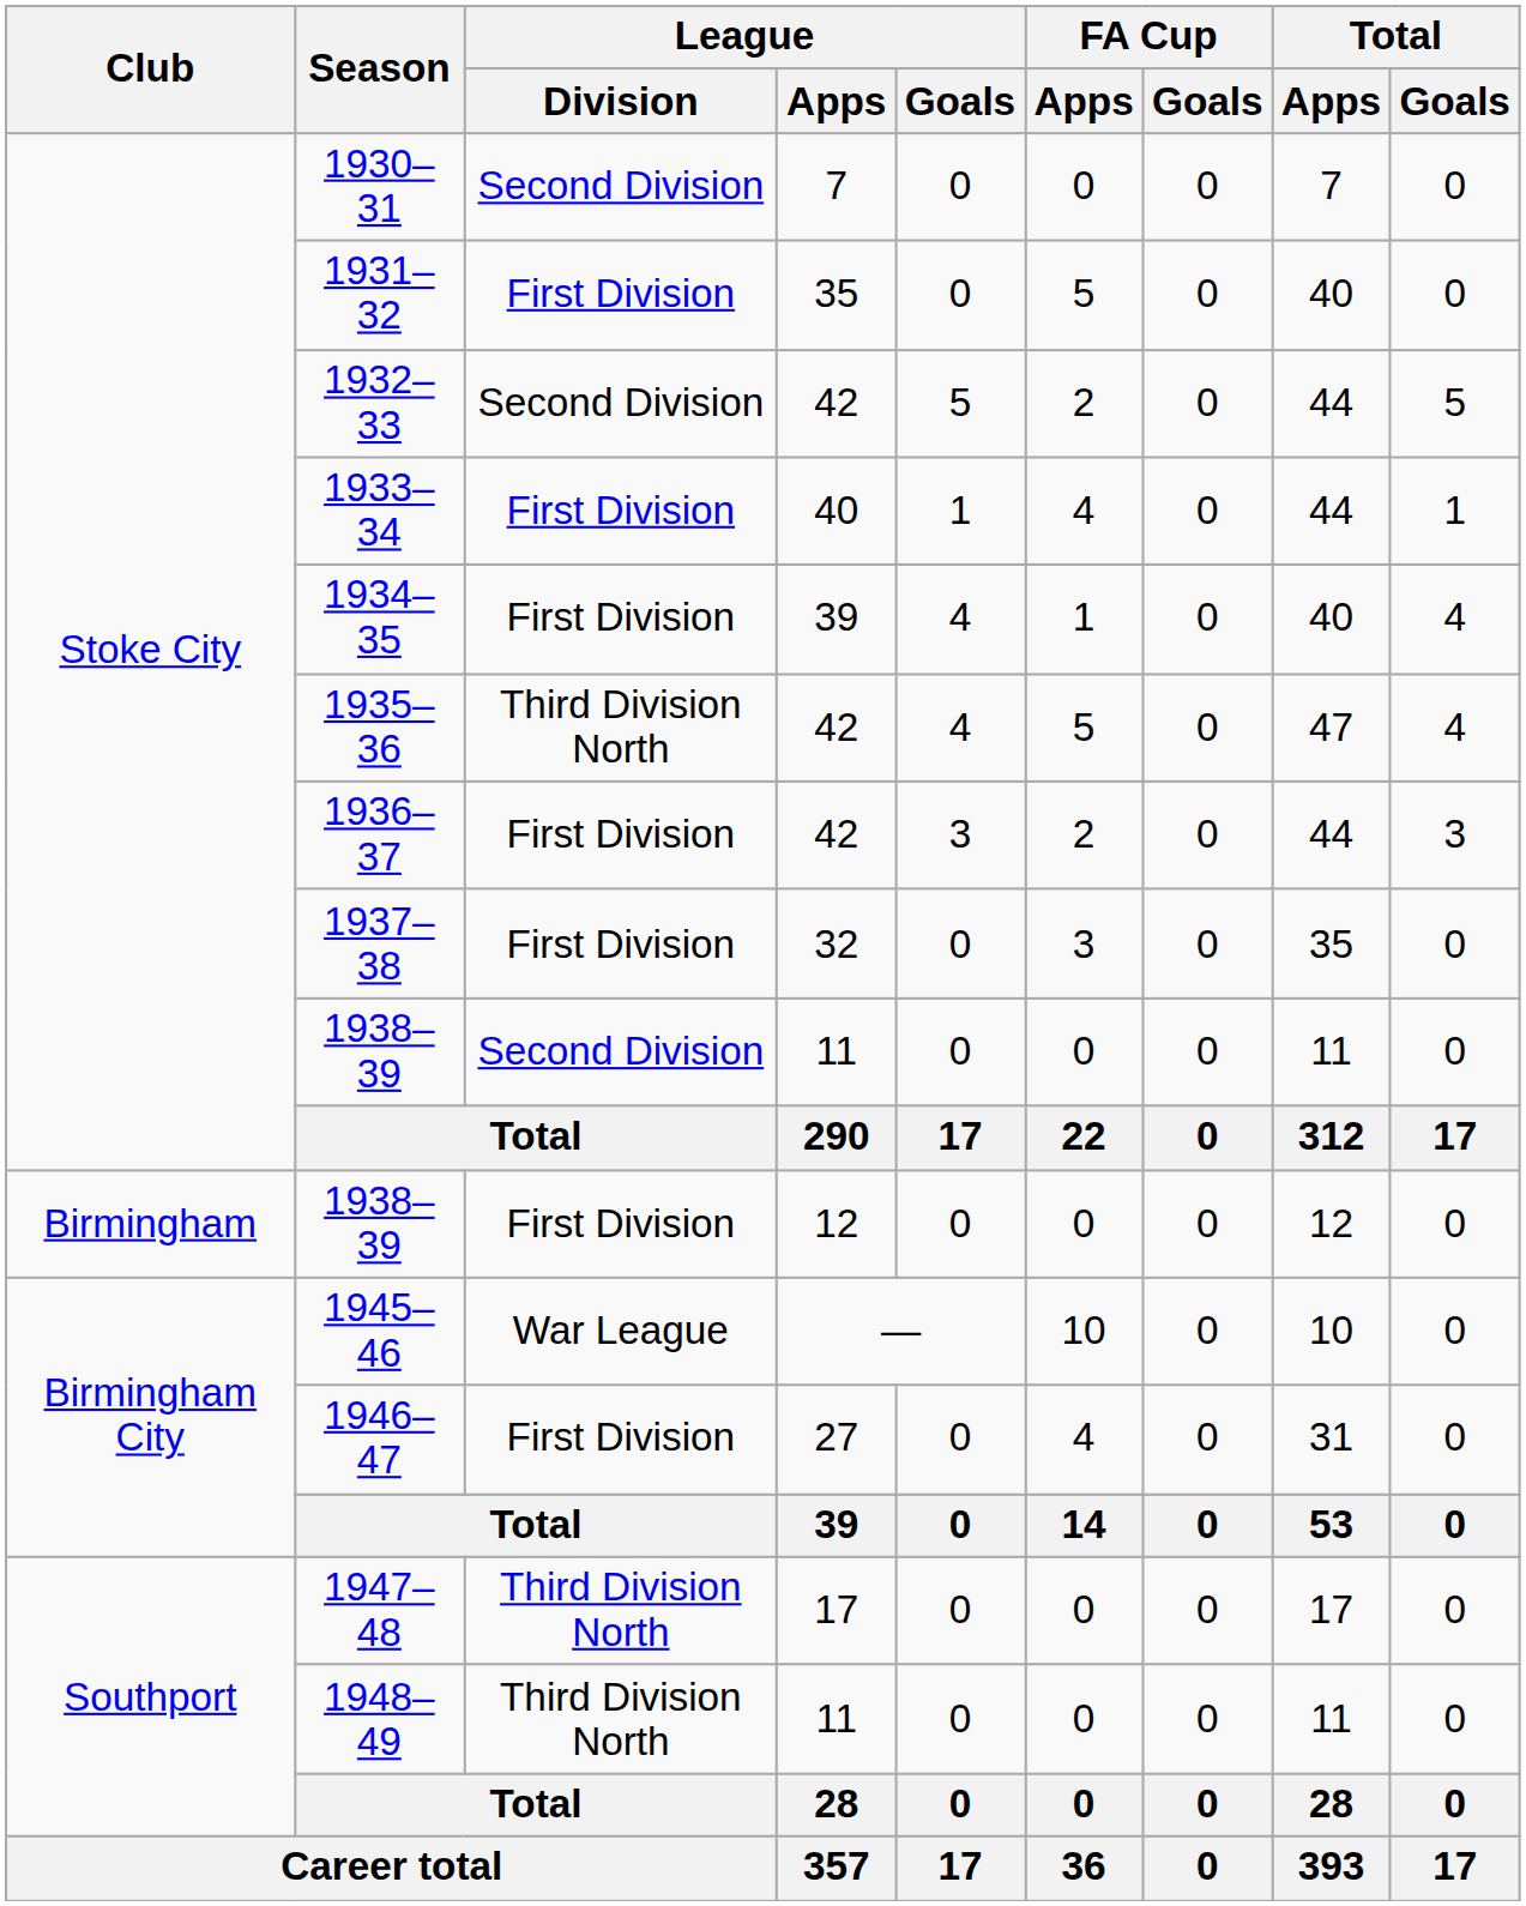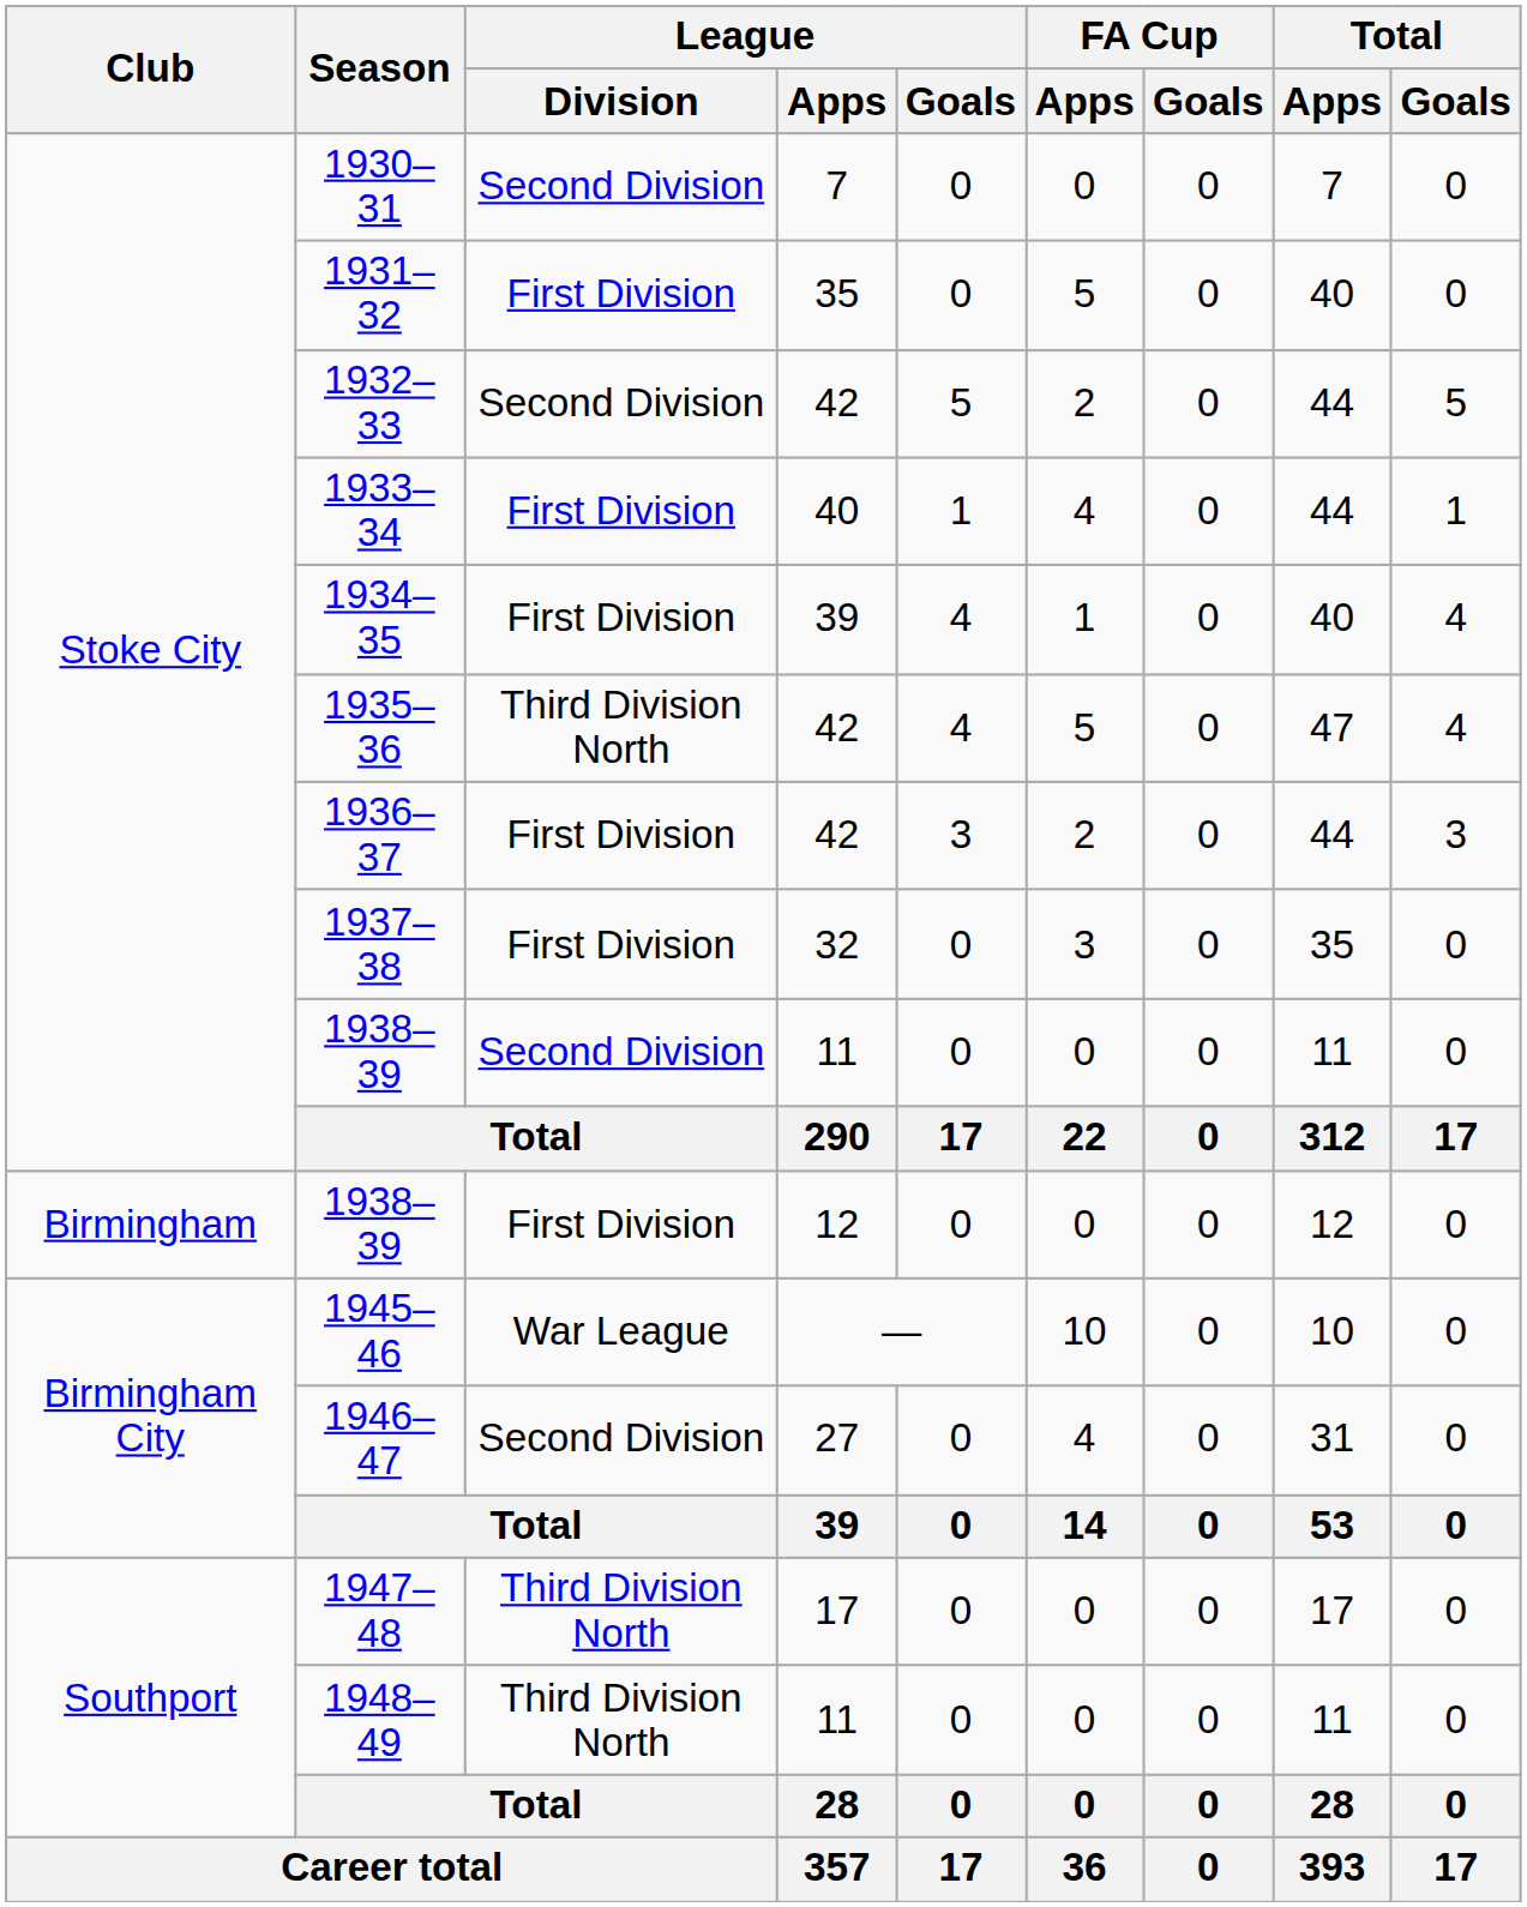1946–47 | League / Division: First Division -> Second Division
